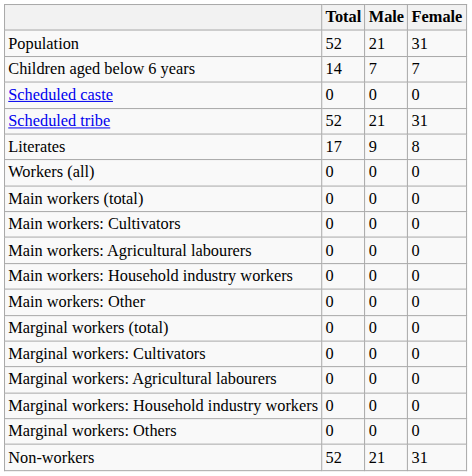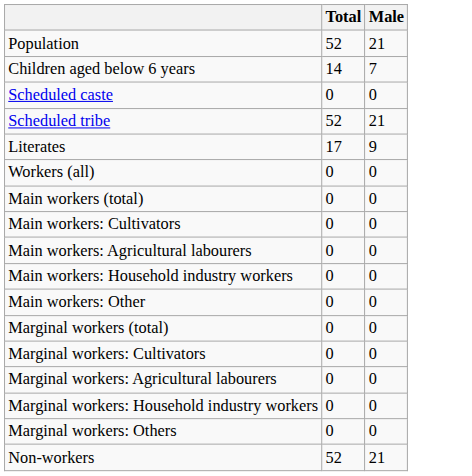- column: Female | 31 | 7 | 0 | 31 | 8 | 0 | 0 | 0 | 0 | 0 | 0 | 0 | 0 | 0 | 0 | 0 | 31
